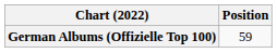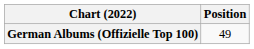German Albums (Offizielle Top 100) | Position: 59 -> 49
